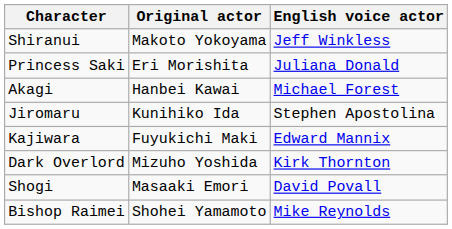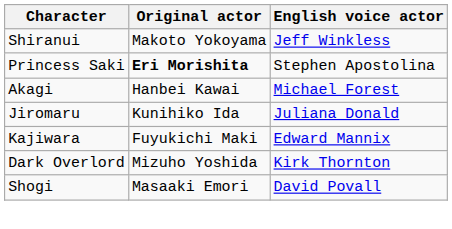Princess Saki | Original actor: normal -> bold
Princess Saki | English voice actor: Juliana Donald -> Stephen Apostolina
Jiromaru | English voice actor: Stephen Apostolina -> Juliana Donald
- row: Bishop Raimei | Shohei Yamamoto | Mike Reynolds
